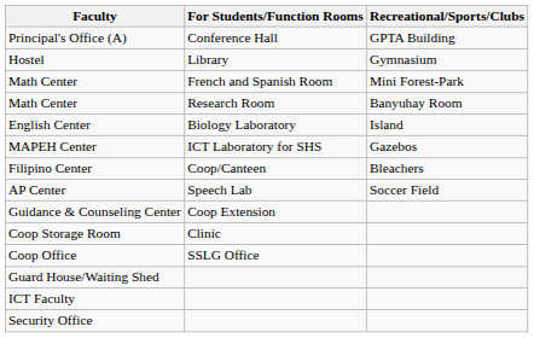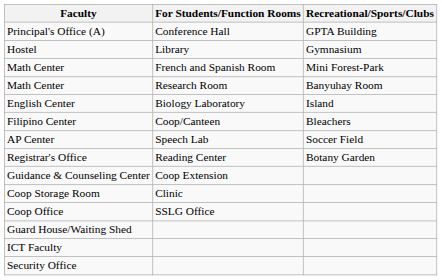- row: MAPEH Center | ICT Laboratory for SHS | Gazebos
+ row: Registrar's Office | Reading Center | Botany Garden
